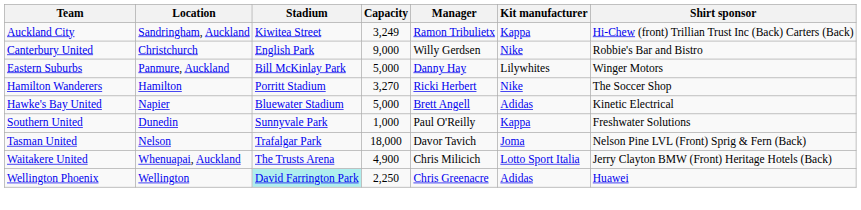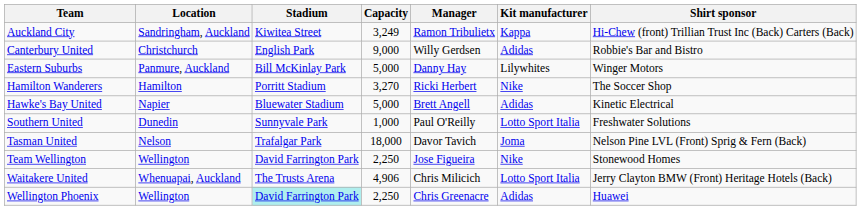Canterbury United | Kit manufacturer: Nike -> Adidas
Southern United | Kit manufacturer: Kappa -> Lotto Sport Italia
+ row: Team Wellington | Wellington | David Farrington Park | 2,250 | Jose Figueira | Nike | Stonewood Homes
Waitakere United | Capacity: 4,900 -> 4,906
